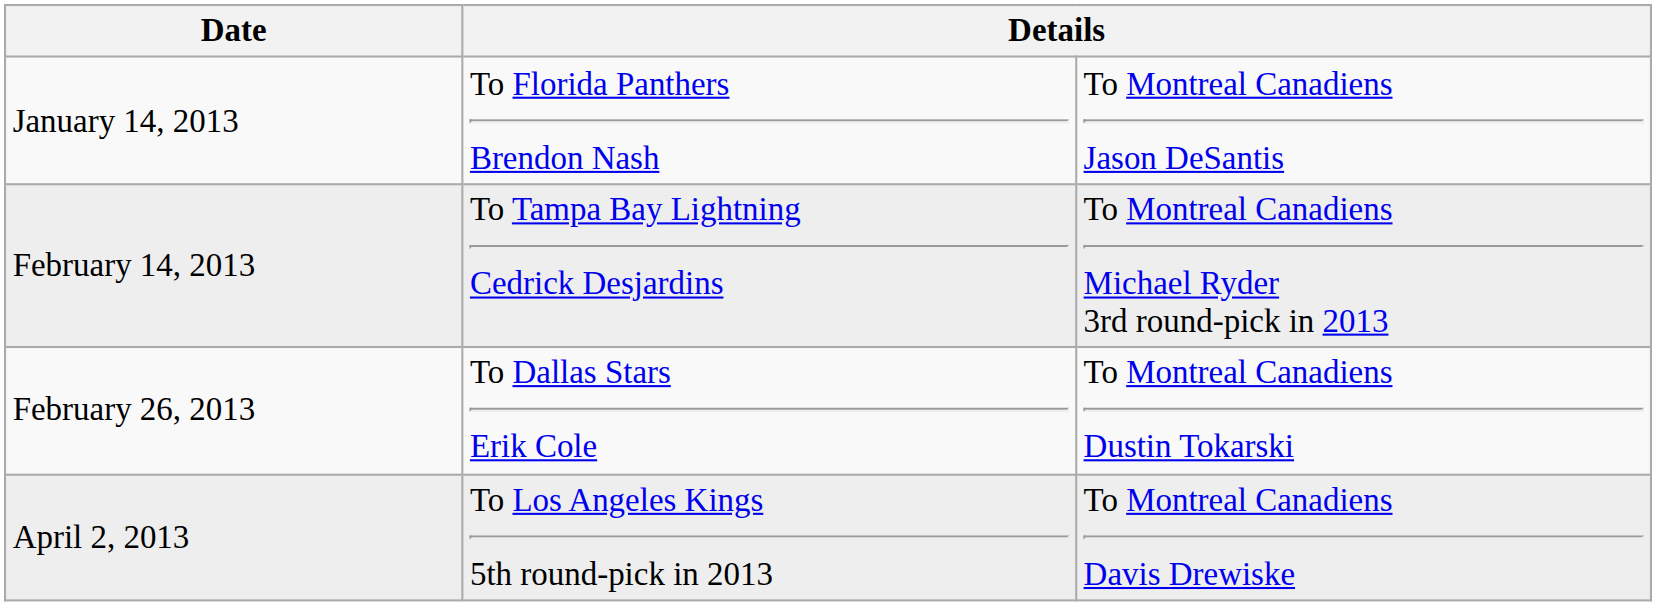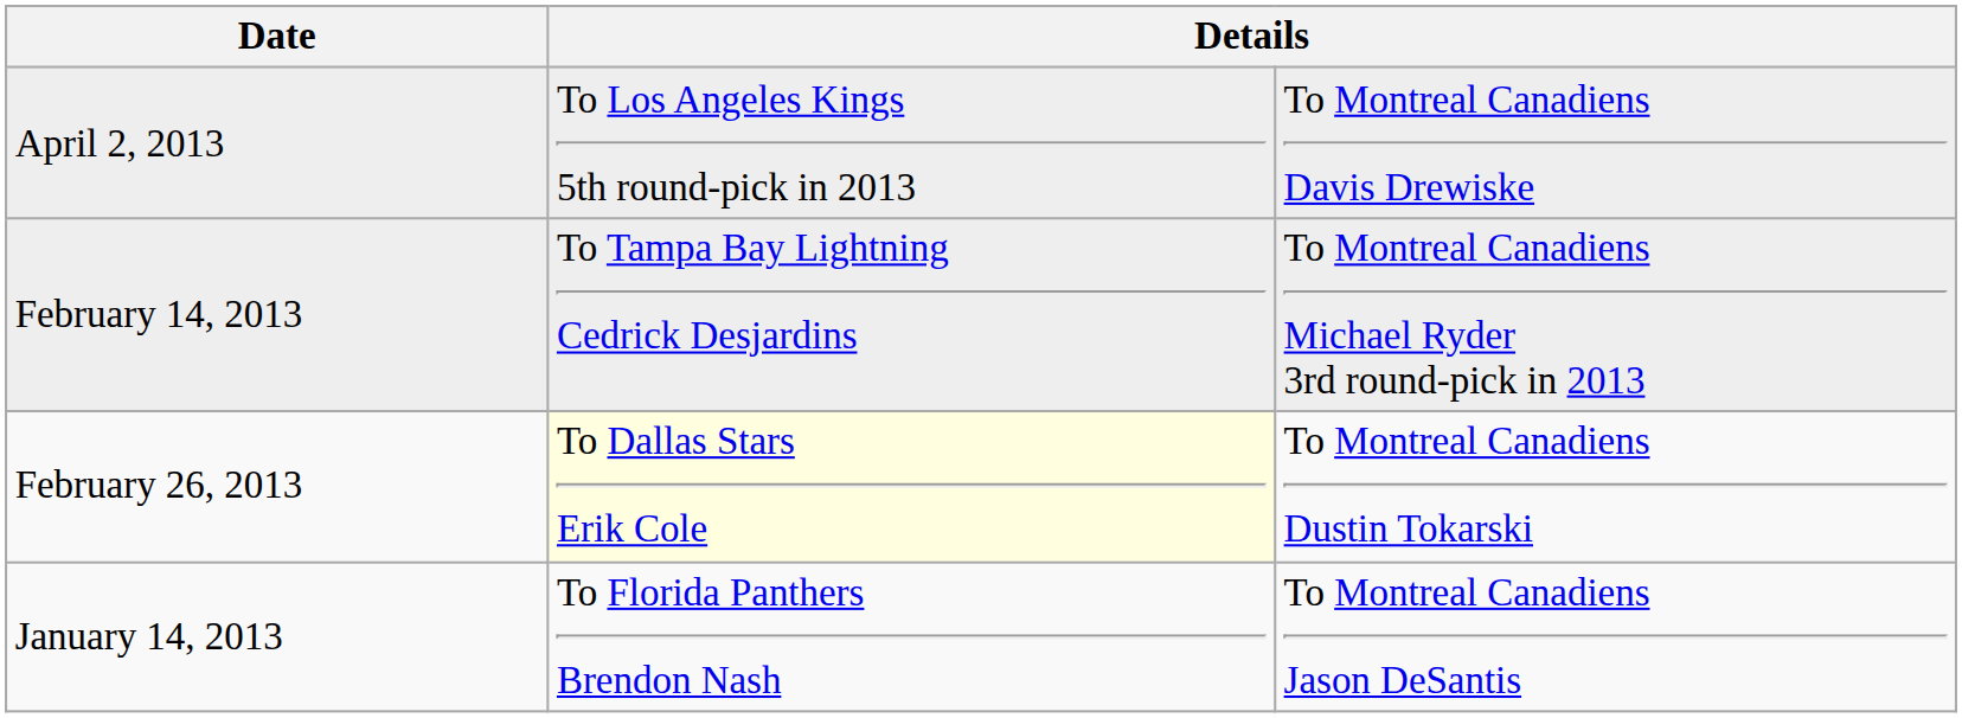rows swapped: January 14, 2013 <-> April 2, 2013
February 26, 2013 | column 2: no background -> lightyellow background
